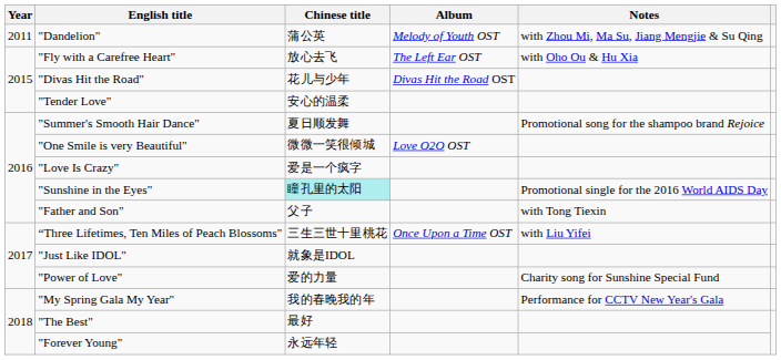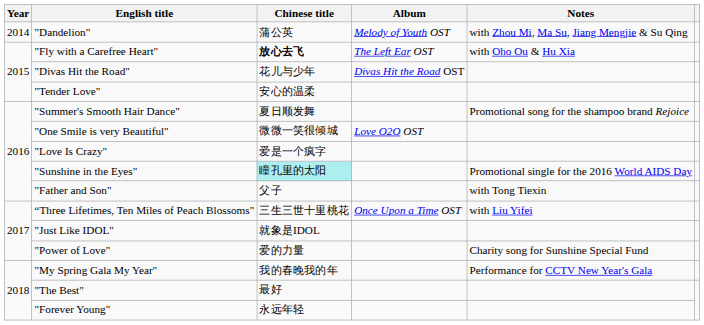"Dandelion" | Year: 2011 -> 2014
"Fly with a Carefree Heart" | Chinese title: normal -> bold
